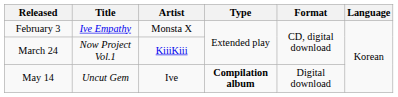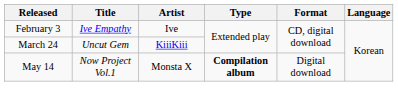February 3 | Artist: Monsta X -> Ive
March 24 | Title: Now Project Vol.1 -> Uncut Gem
May 14 | Title: Uncut Gem -> Now Project Vol.1
May 14 | Artist: Ive -> Monsta X
